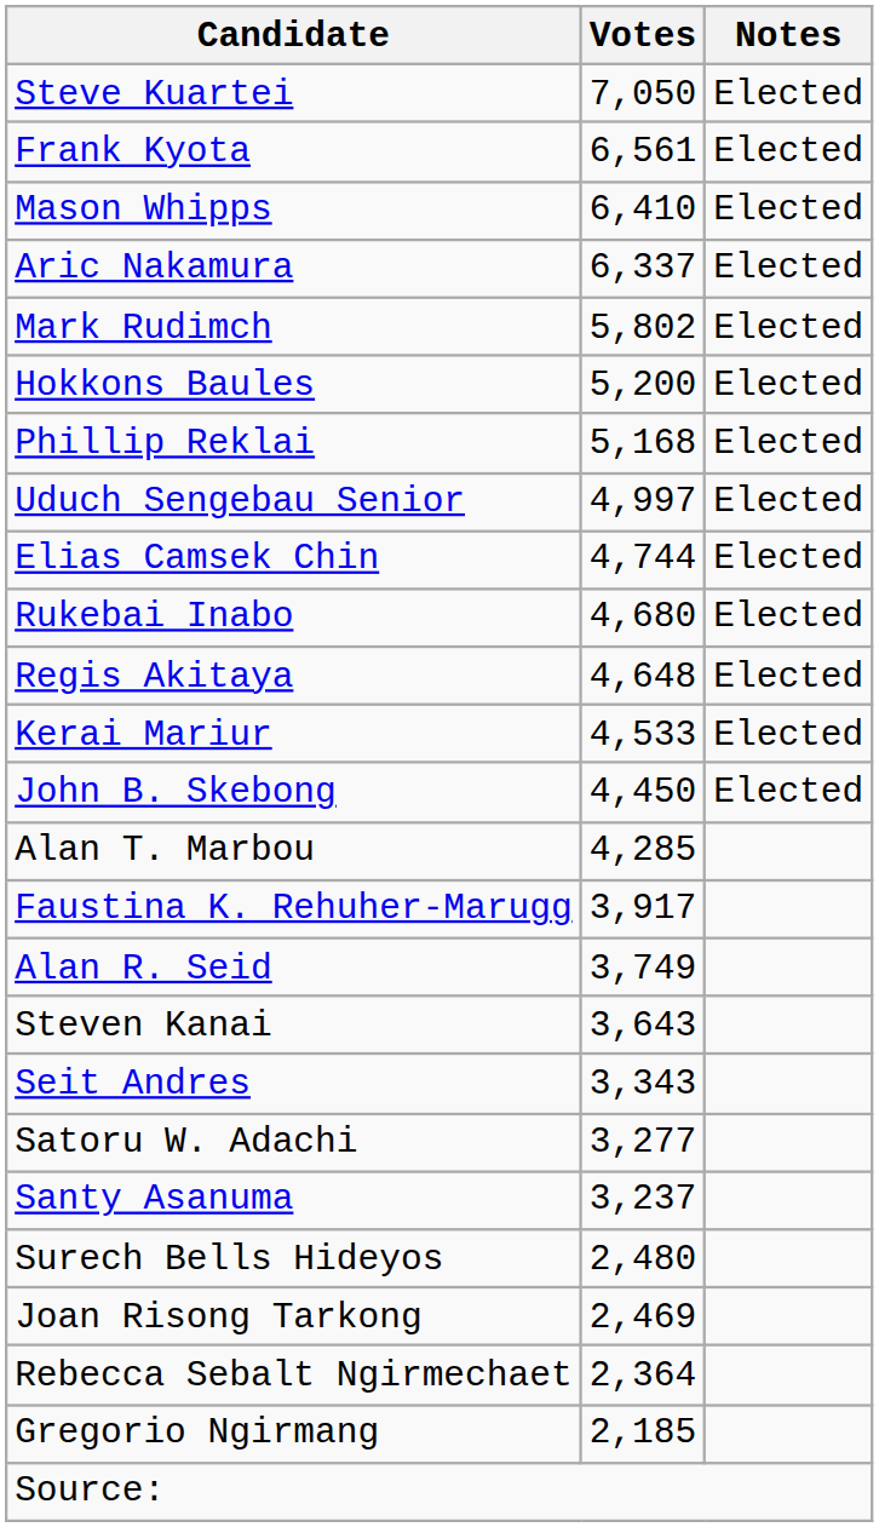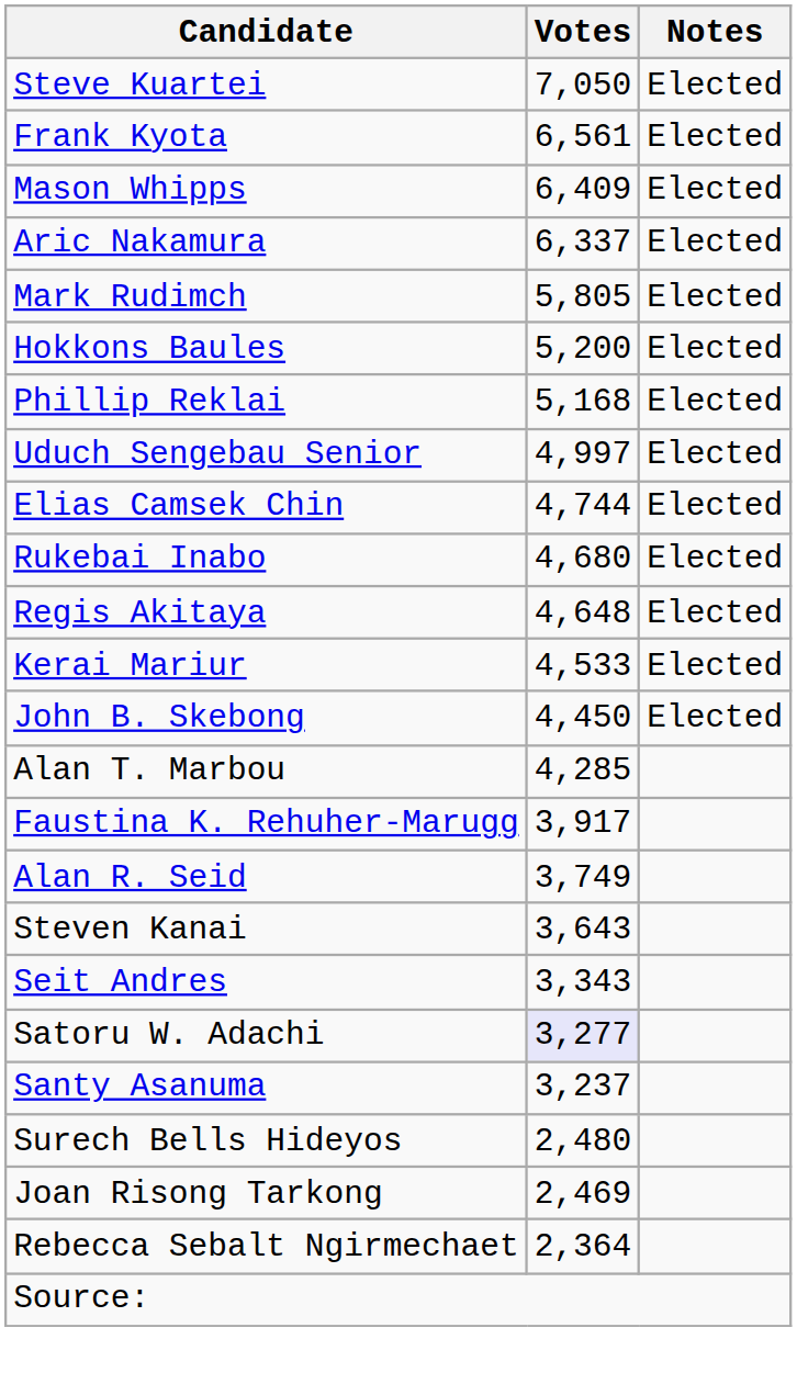Mason Whipps | Votes: 6,410 -> 6,409
Mark Rudimch | Votes: 5,802 -> 5,805
Satoru W. Adachi | Votes: no background -> lavender background
- row: Gregorio Ngirmang | 2,185
